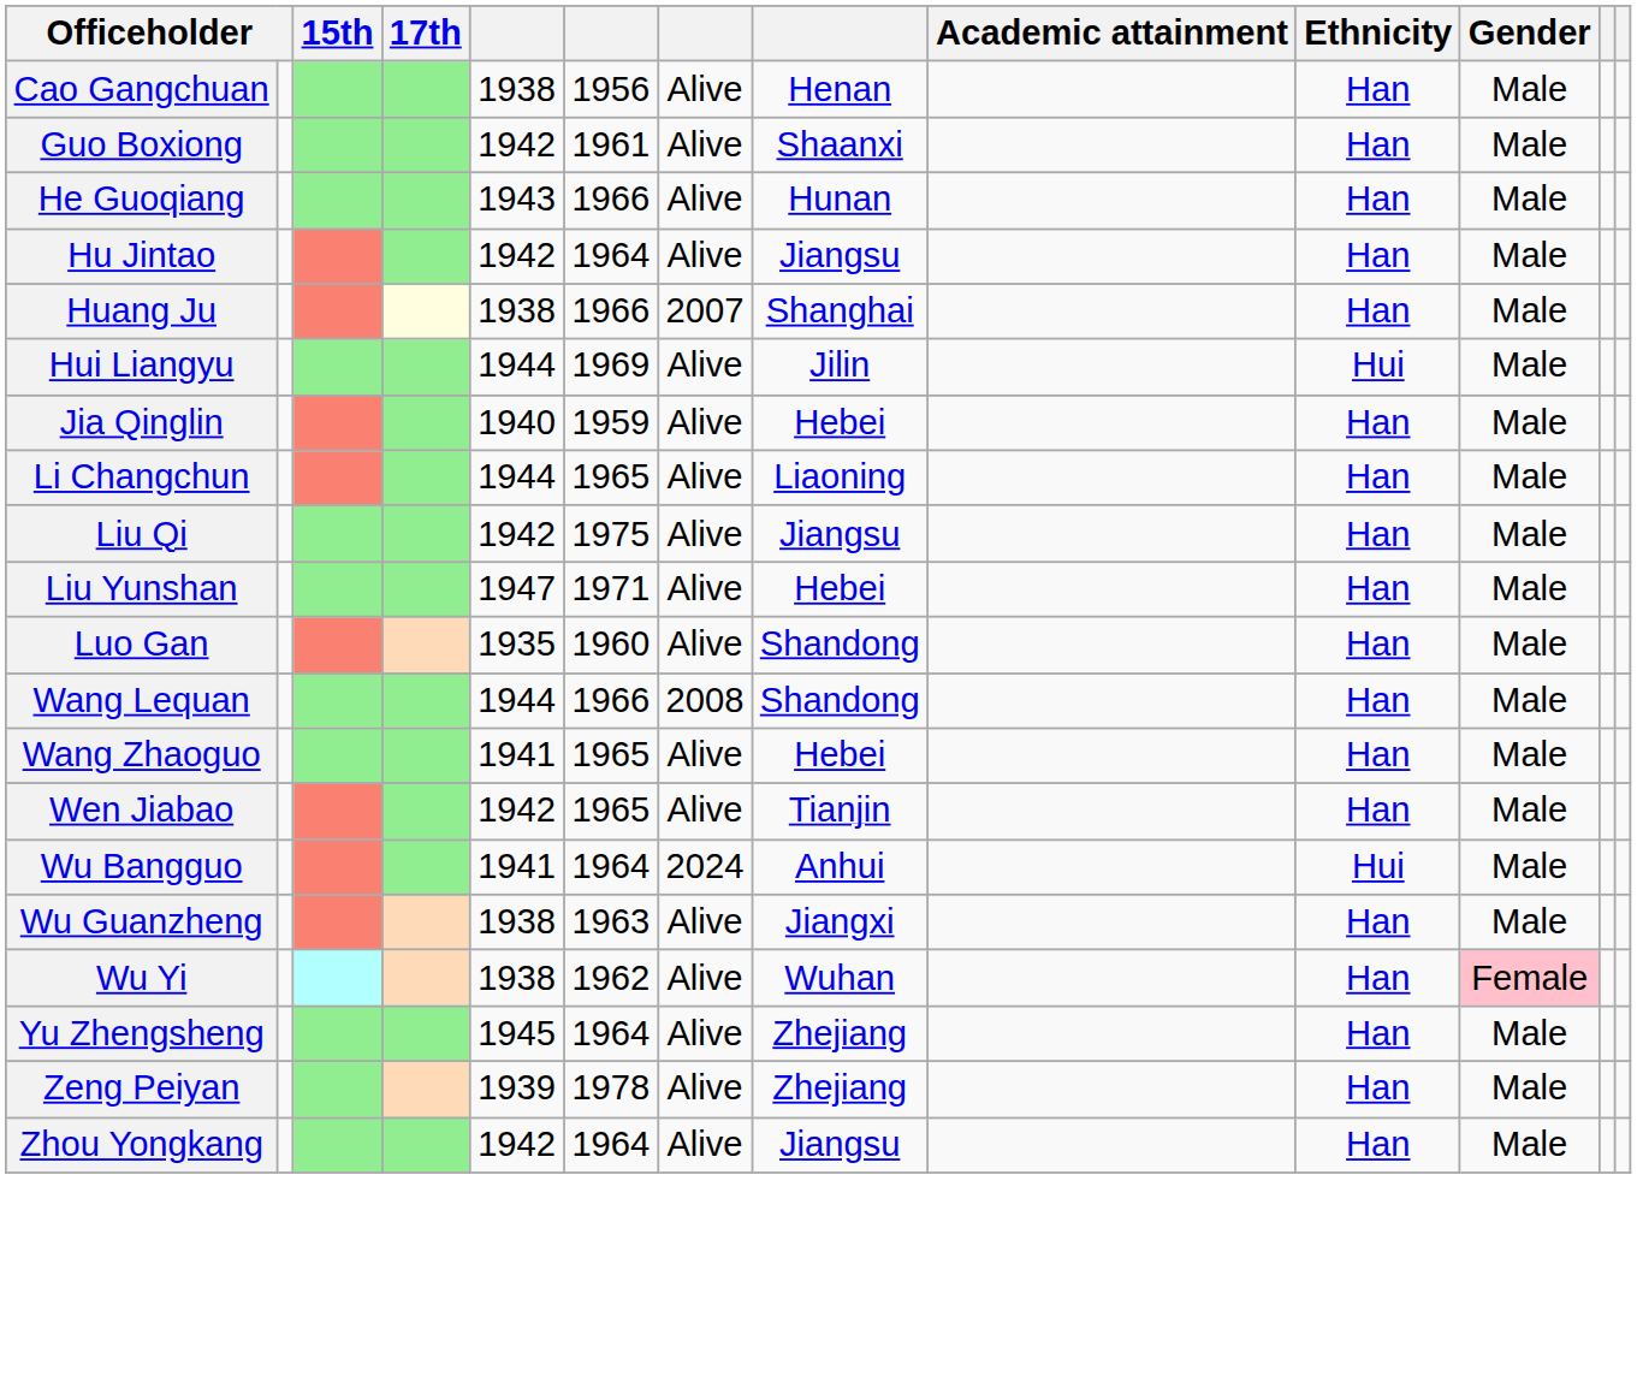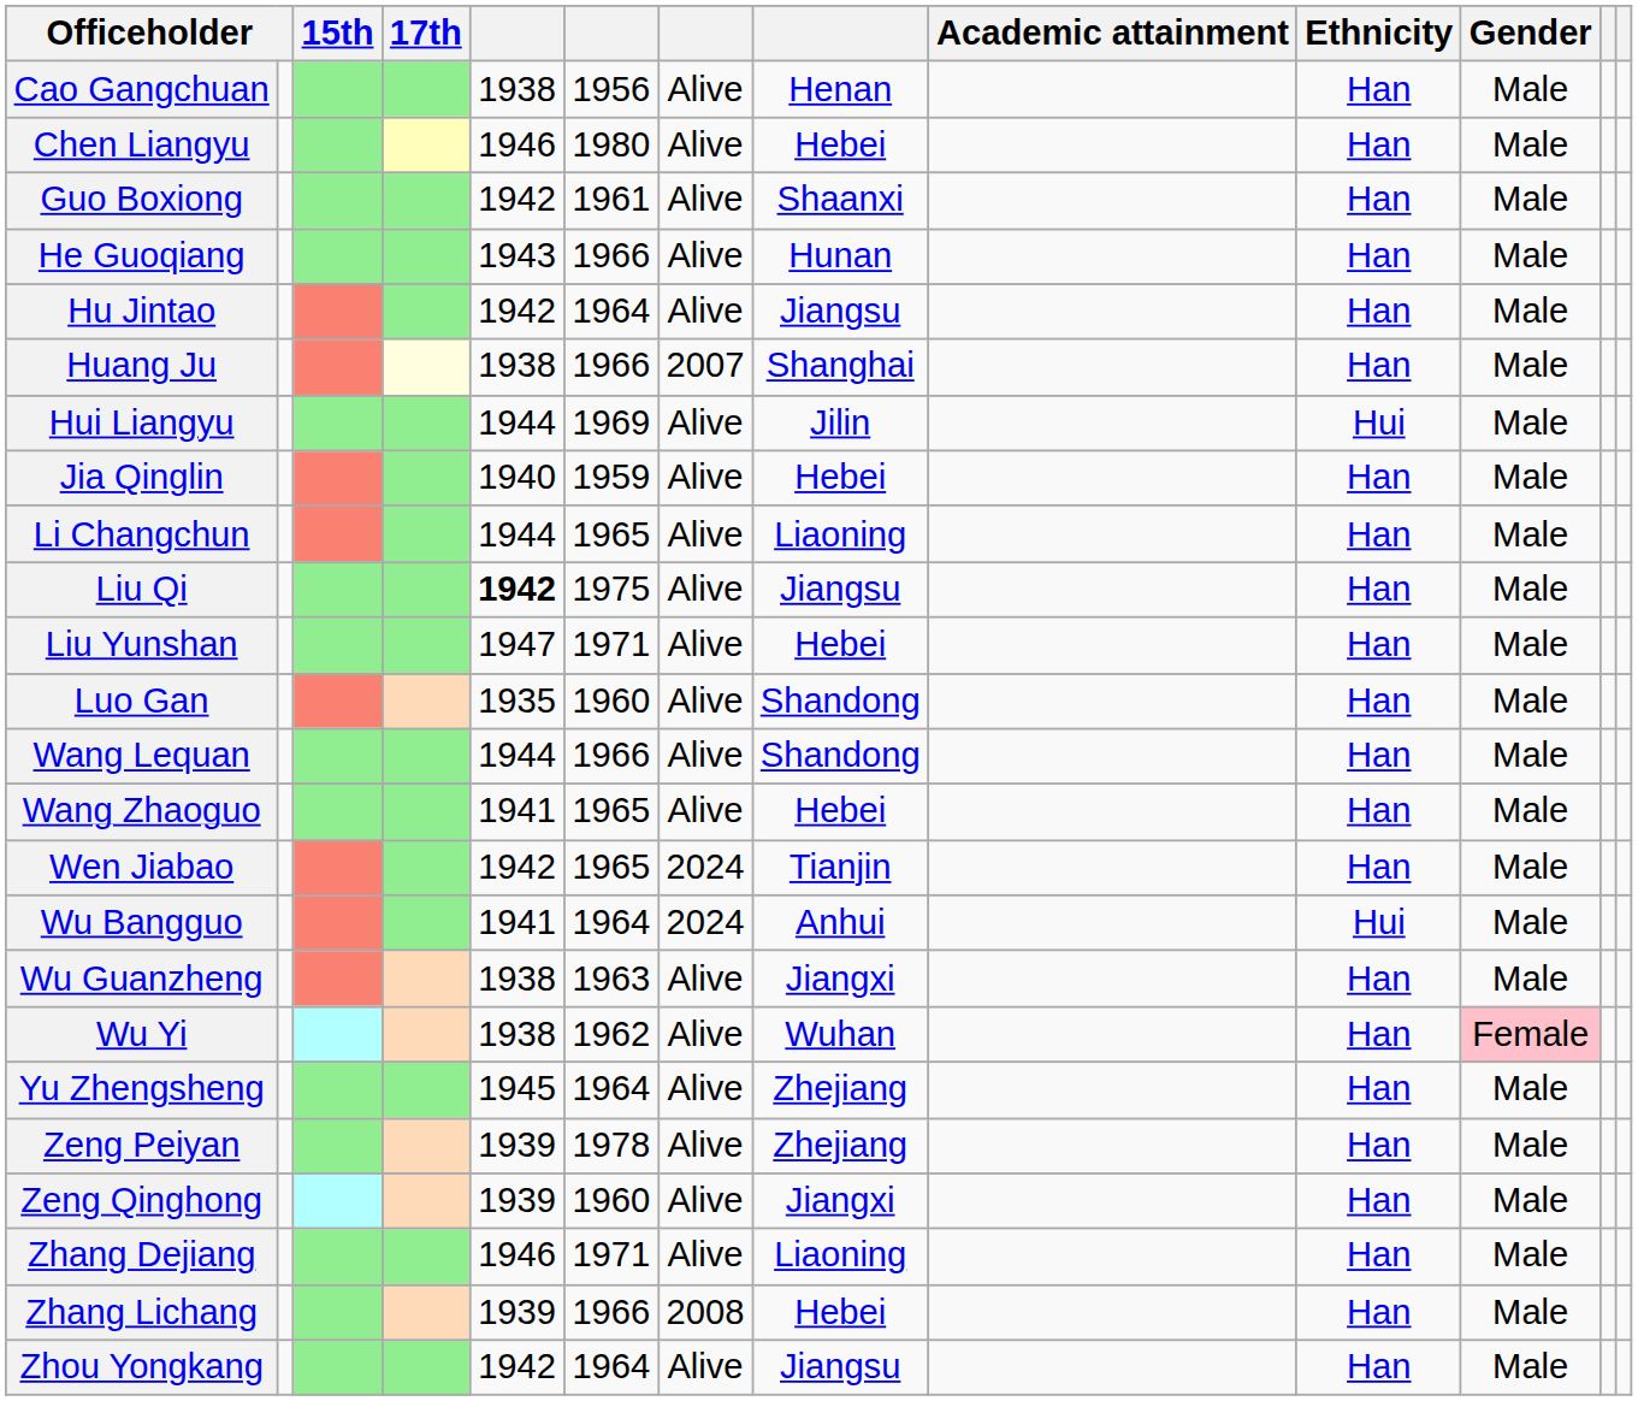+ row: Chen Liangyu | 1946 | 1980 | Alive | Hebei | Han | Male
Liu Qi | column 5: normal -> bold
Wang Lequan | column 7: 2008 -> Alive
Wen Jiabao | column 7: Alive -> 2024
+ row: Zeng Qinghong | 1939 | 1960 | Alive | Jiangxi | Han | Male
+ row: Zhang Dejiang | 1946 | 1971 | Alive | Liaoning | Han | Male
+ row: Zhang Lichang | 1939 | 1966 | 2008 | Hebei | Han | Male
